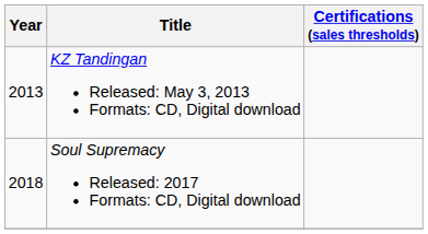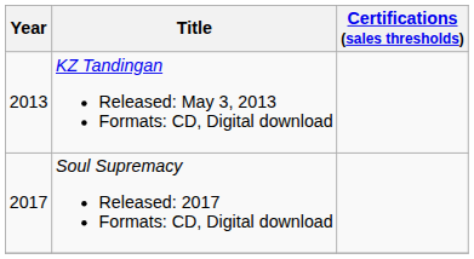Soul Supremacy Released: 2017 Formats: CD, Digital download | Year: 2018 -> 2017
